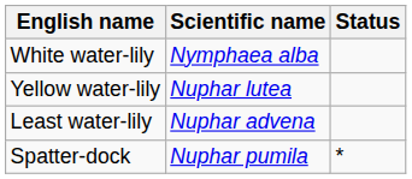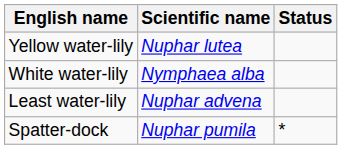rows swapped: White water-lily <-> Yellow water-lily
